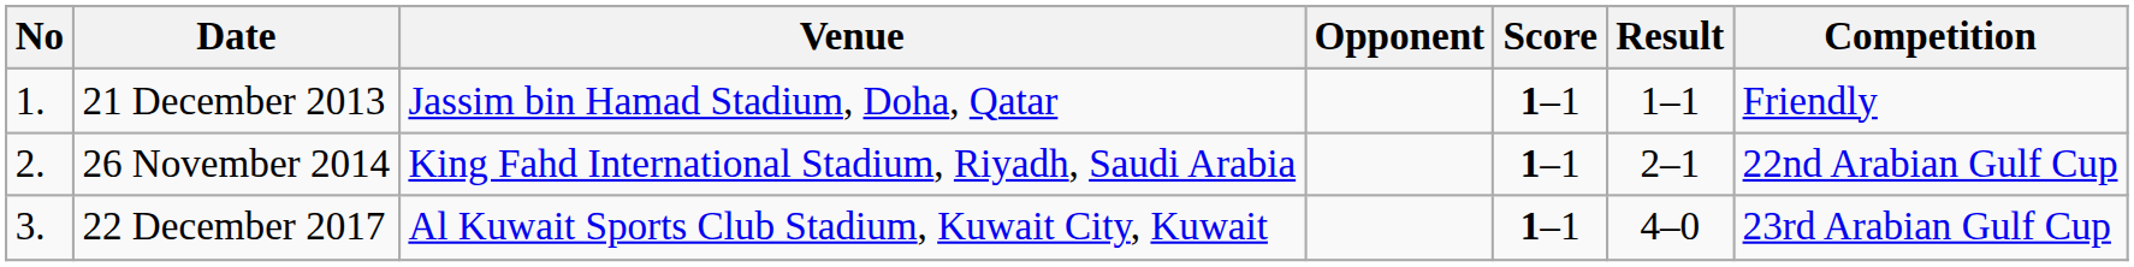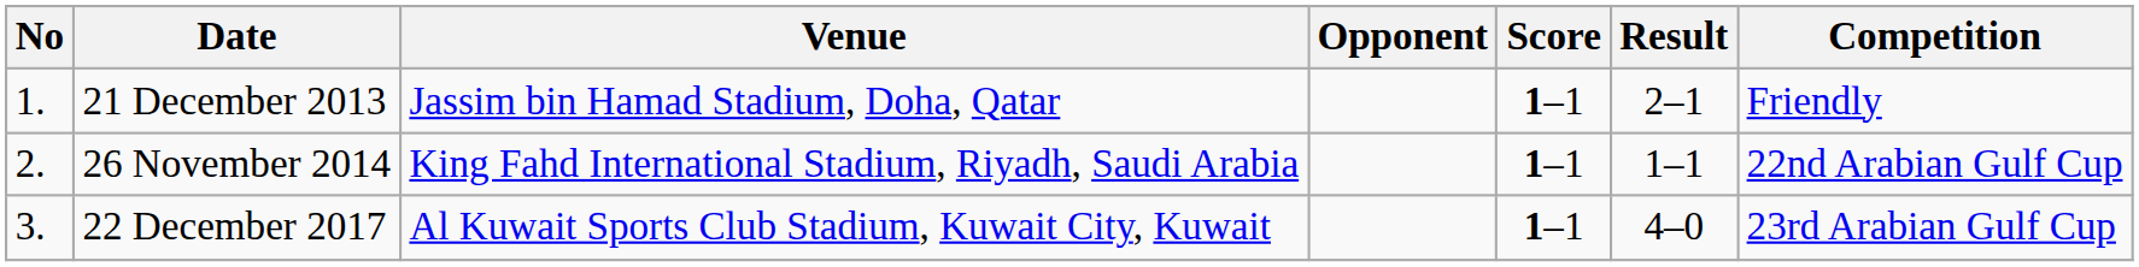21 December 2013 | Result: 1–1 -> 2–1
26 November 2014 | Result: 2–1 -> 1–1
